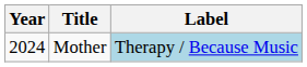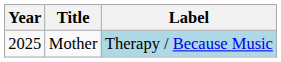Mother | Year: 2024 -> 2025
